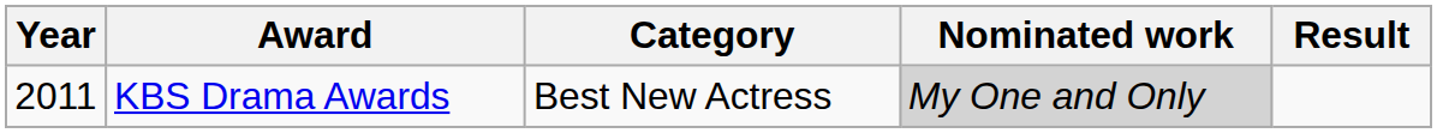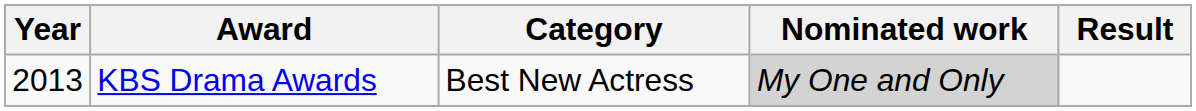KBS Drama Awards | Year: 2011 -> 2013
